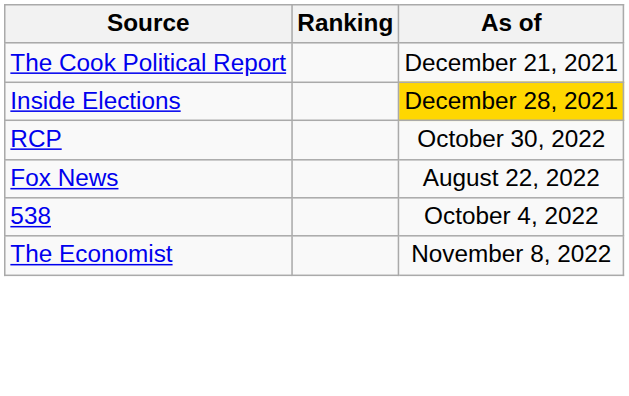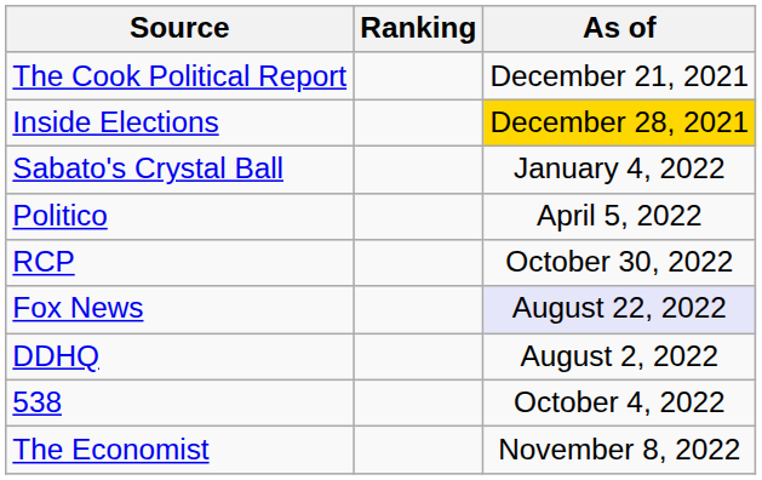+ row: Sabato's Crystal Ball | January 4, 2022
+ row: Politico | April 5, 2022
Fox News | As of: no background -> lavender background
+ row: DDHQ | August 2, 2022
